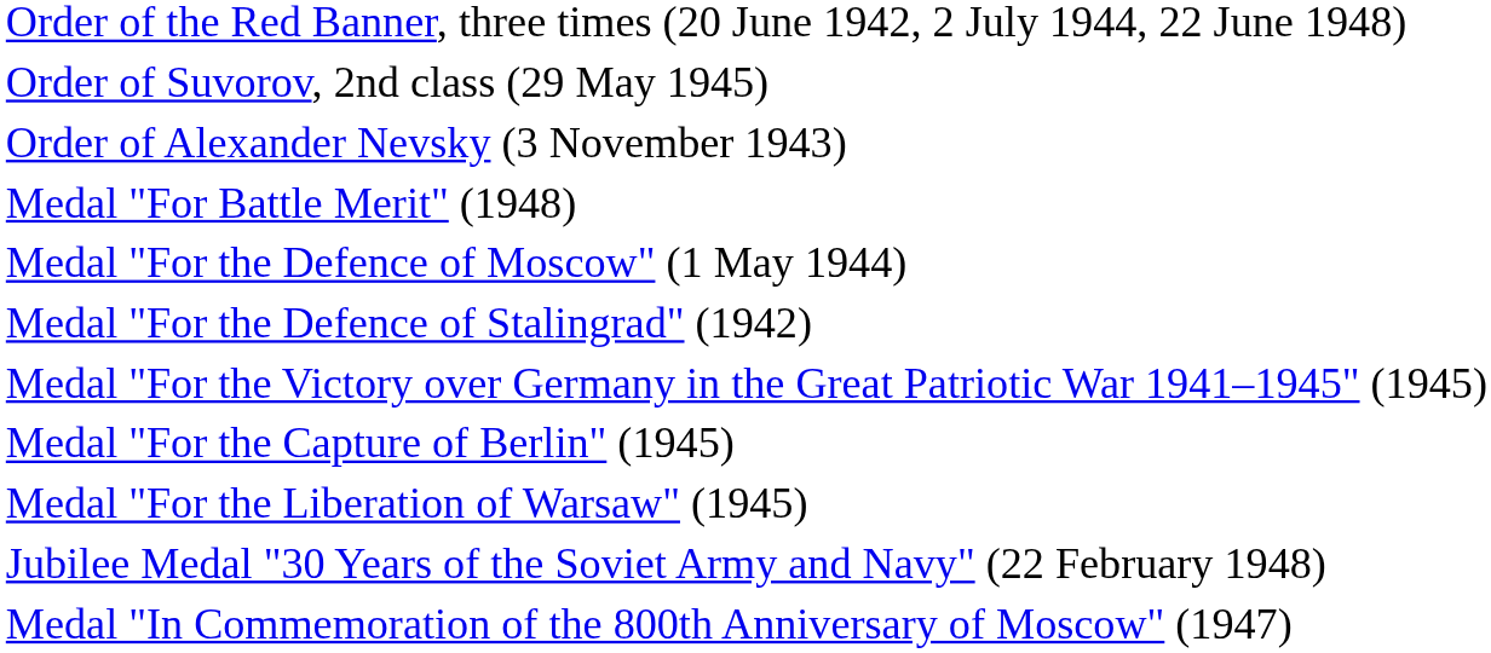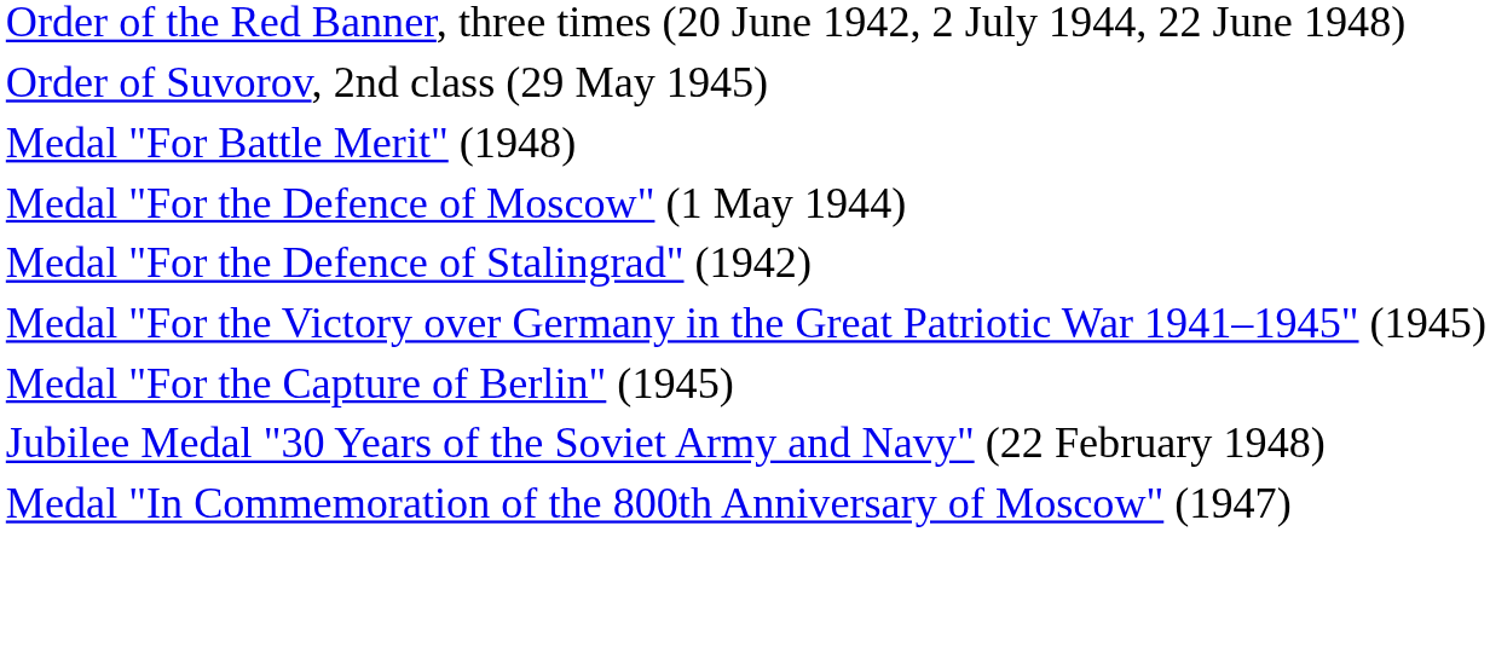- row: Order of Alexander Nevsky (3 November 1943)
- row: Medal "For the Liberation of Warsaw" (1945)
